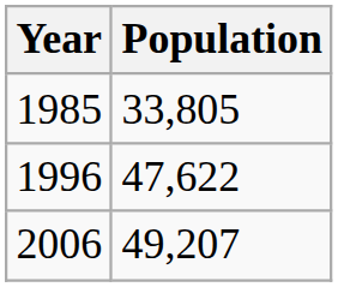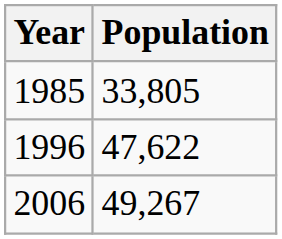2006 | Population: 49,207 -> 49,267
